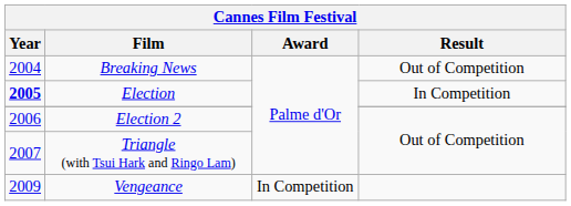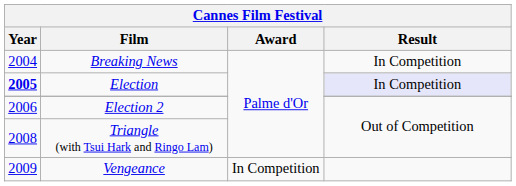Breaking News | Result: Out of Competition -> In Competition
Election | Result: no background -> lavender background
Triangle (with Tsui Hark and Ringo Lam) | Year: 2007 -> 2008
